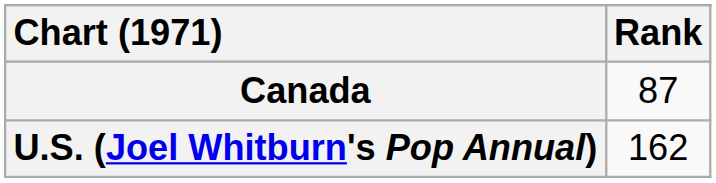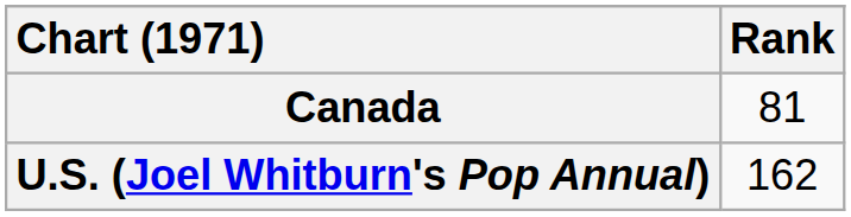Canada | Rank: 87 -> 81
